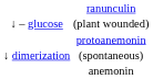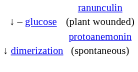- row: anemonin
